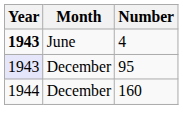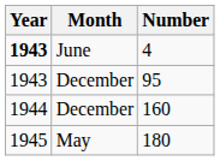95 | Year: lavender background -> no background
+ row: 1945 | May | 180
